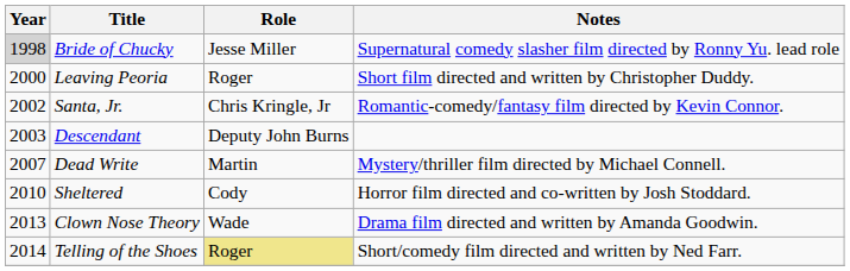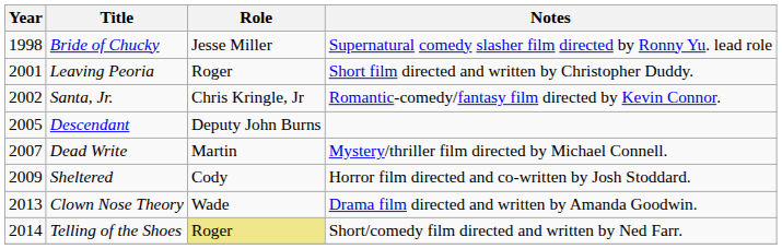Bride of Chucky | Year: lightgrey background -> no background
Leaving Peoria | Year: 2000 -> 2001
Descendant | Year: 2003 -> 2005
Sheltered | Year: 2010 -> 2009
